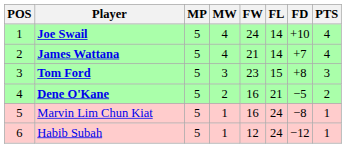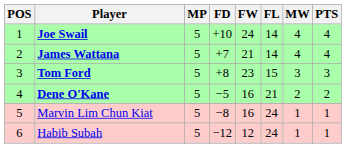columns swapped: MW <-> FD
